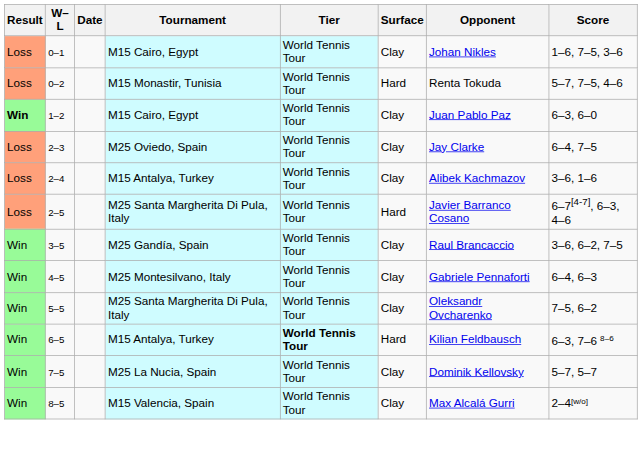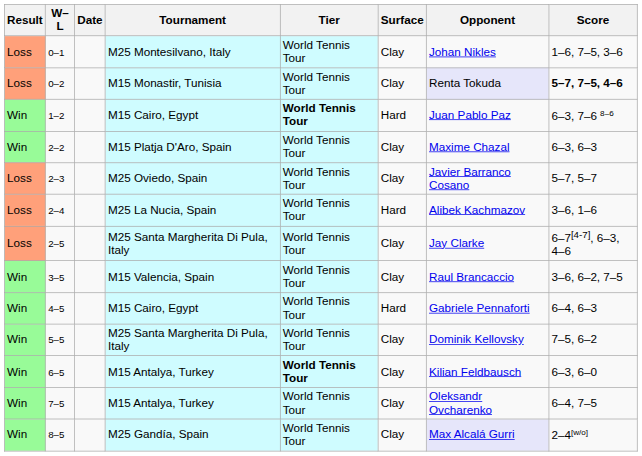0–1 | Tournament: M15 Cairo, Egypt -> M25 Montesilvano, Italy
0–2 | Surface: Hard -> Clay
0–2 | Opponent: no background -> lavender background
0–2 | Score: normal -> bold
1–2 | Result: bold -> normal
1–2 | Tier: normal -> bold
1–2 | Surface: Clay -> Hard
1–2 | Score: 6–3, 6–0 -> 6–3, 7–6 8–6
+ row: Win | 2–2 | M15 Platja D'Aro, Spain | World Tennis Tour | Clay | Maxime Chazal | 6–3, 6–3
2–3 | Opponent: Jay Clarke -> Javier Barranco Cosano
2–3 | Score: 6–4, 7–5 -> 5–7, 5–7
2–4 | Tournament: M15 Antalya, Turkey -> M25 La Nucia, Spain
2–4 | Surface: Clay -> Hard
2–5 | Surface: Hard -> Clay
2–5 | Opponent: Javier Barranco Cosano -> Jay Clarke
3–5 | Tournament: M25 Gandía, Spain -> M15 Valencia, Spain
4–5 | Tournament: M25 Montesilvano, Italy -> M15 Cairo, Egypt
4–5 | Surface: Clay -> Hard
5–5 | Opponent: Oleksandr Ovcharenko -> Dominik Kellovsky
6–5 | Surface: Hard -> Clay
6–5 | Score: 6–3, 7–6 8–6 -> 6–3, 6–0
7–5 | Tournament: M25 La Nucia, Spain -> M15 Antalya, Turkey
7–5 | Opponent: Dominik Kellovsky -> Oleksandr Ovcharenko
7–5 | Score: 5–7, 5–7 -> 6–4, 7–5
8–5 | Tournament: M15 Valencia, Spain -> M25 Gandía, Spain
8–5 | Opponent: no background -> lavender background
